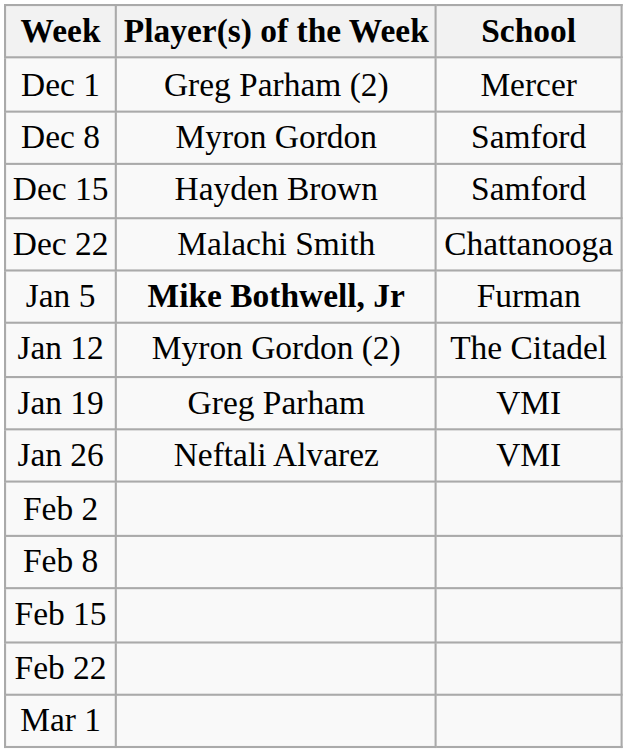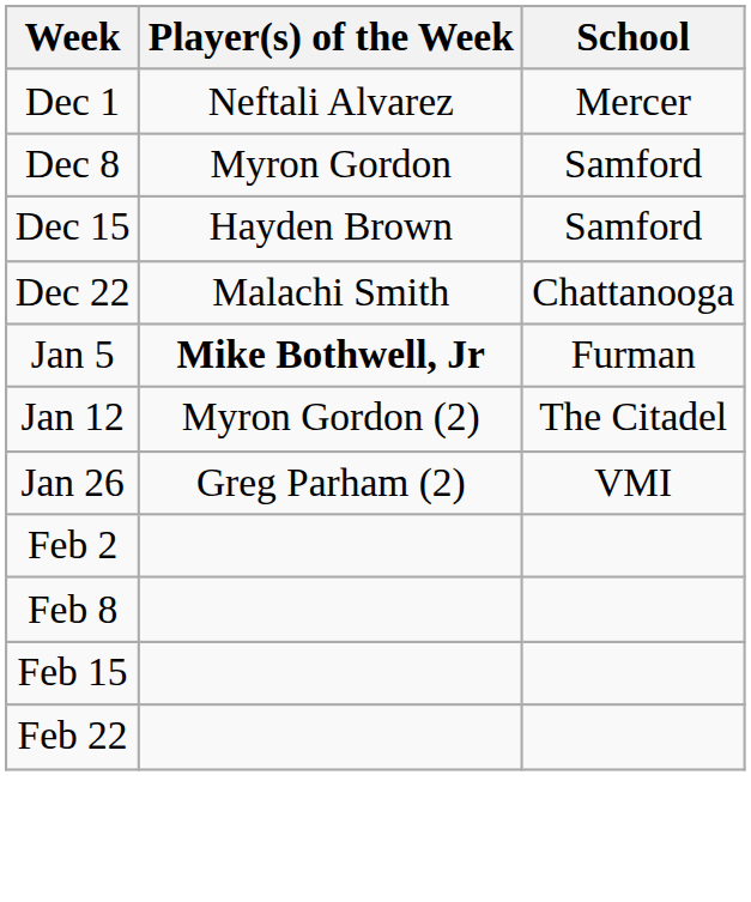Dec 1 | Player(s) of the Week: Greg Parham (2) -> Neftali Alvarez
- row: Jan 19 | Greg Parham | VMI
Jan 26 | Player(s) of the Week: Neftali Alvarez -> Greg Parham (2)
- row: Mar 1
